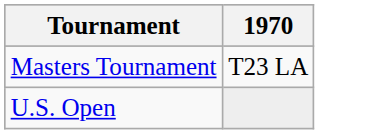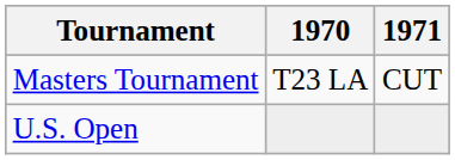+ column: 1971 | CUT
